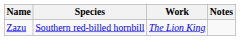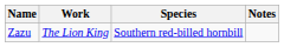columns swapped: Species <-> Work
